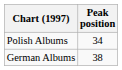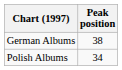rows swapped: German Albums <-> Polish Albums
